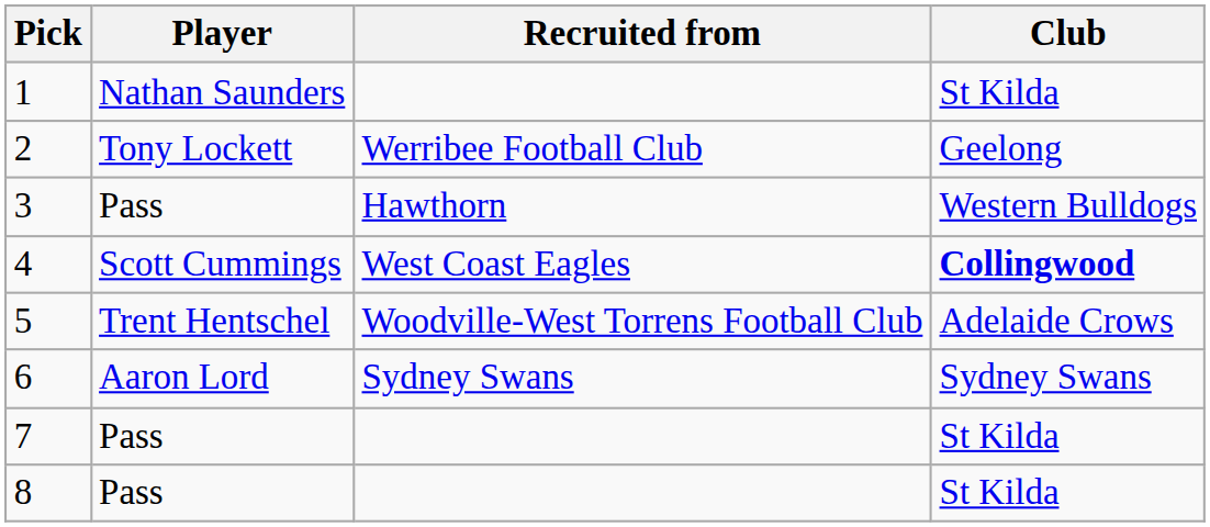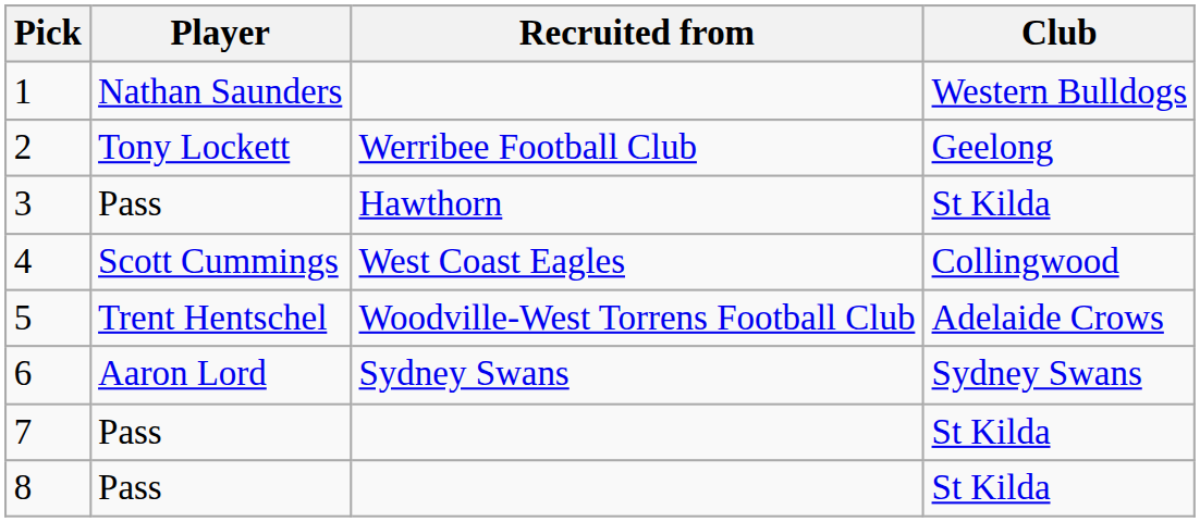1 | Club: St Kilda -> Western Bulldogs
3 | Club: Western Bulldogs -> St Kilda
4 | Club: bold -> normal
